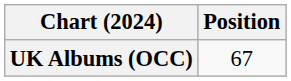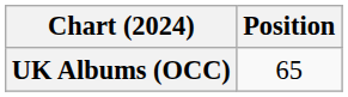UK Albums (OCC) | Position: 67 -> 65
